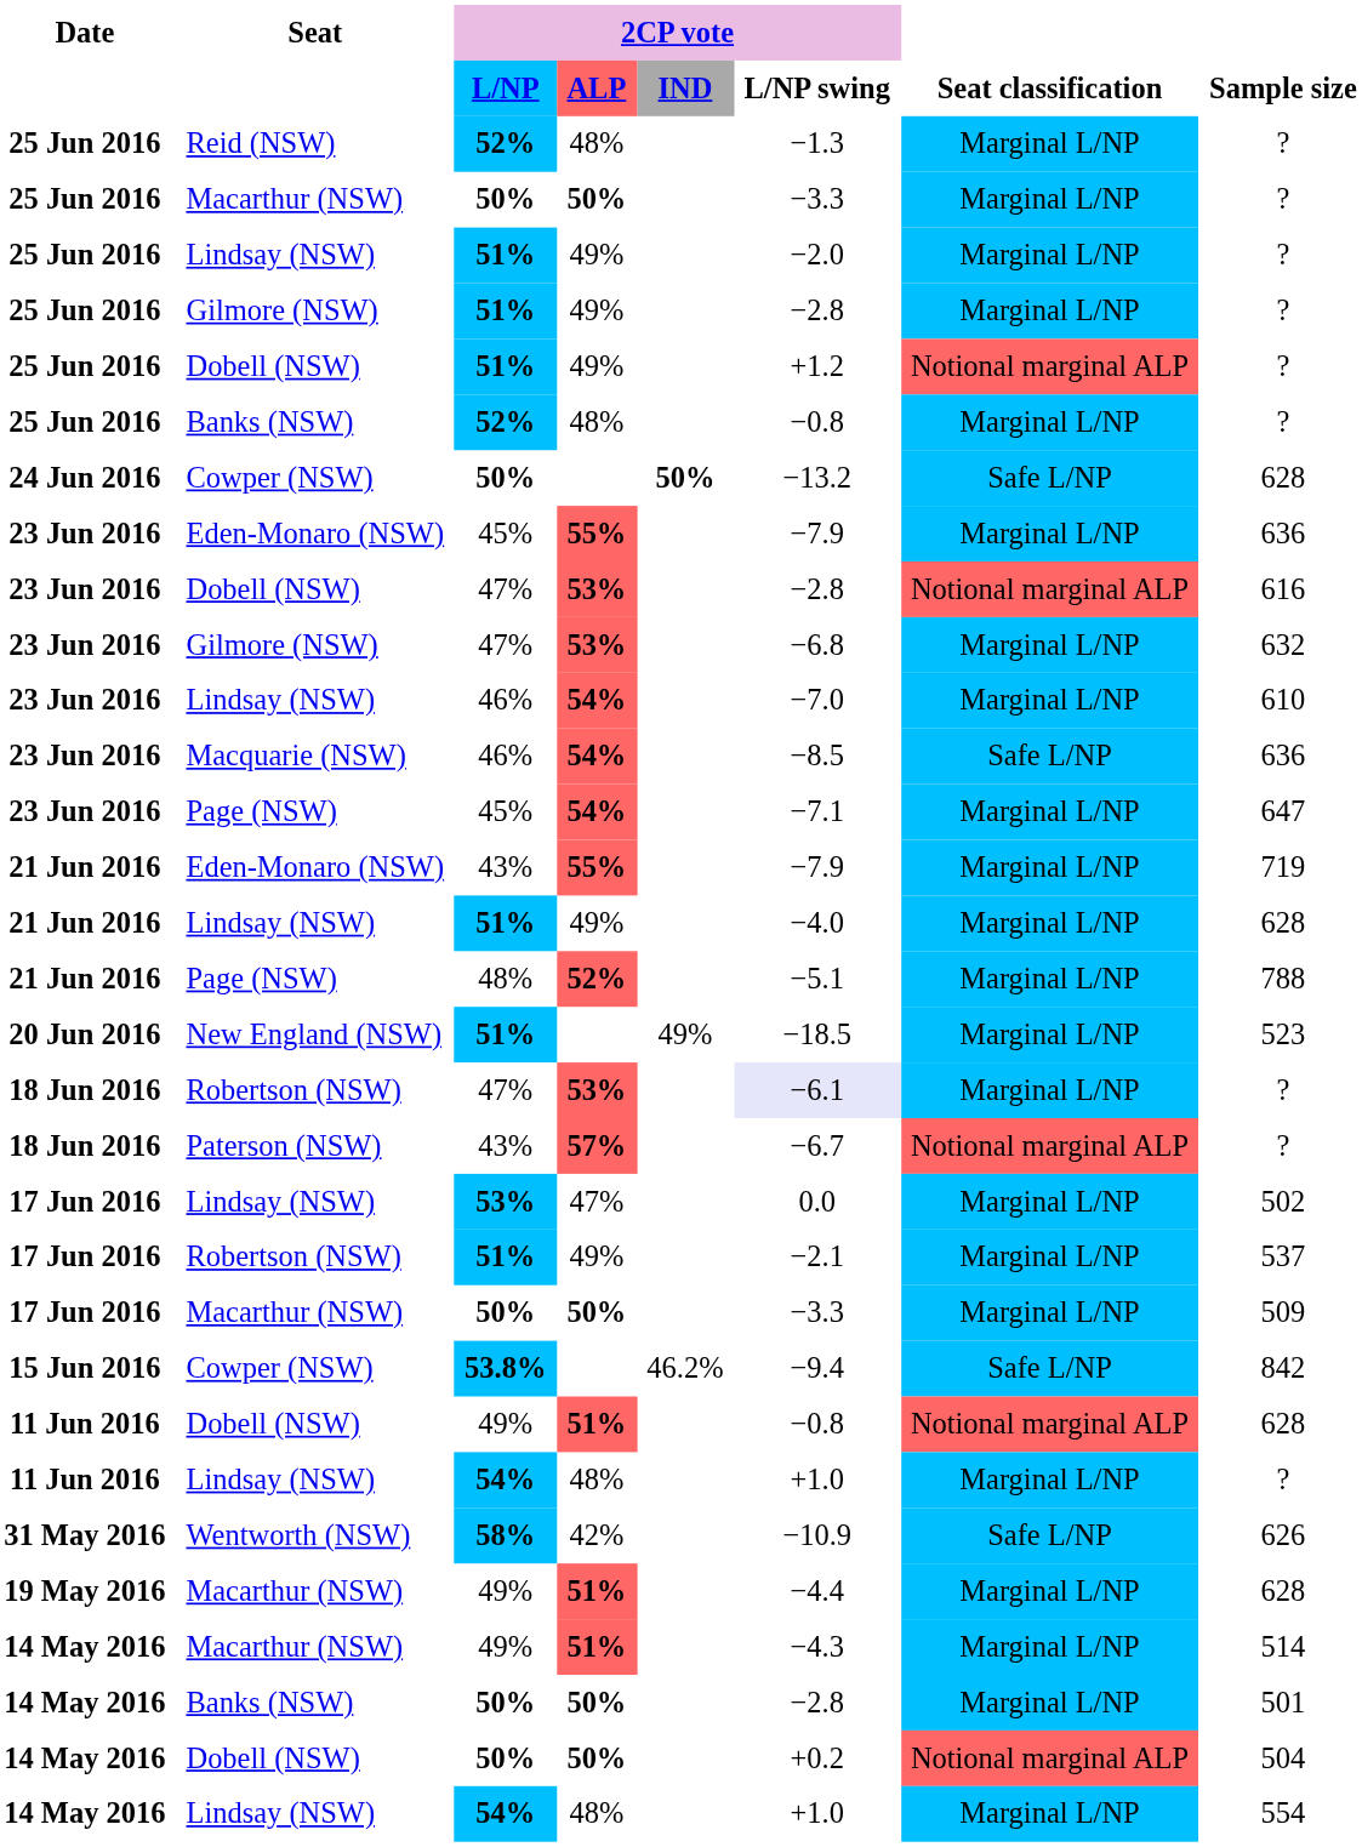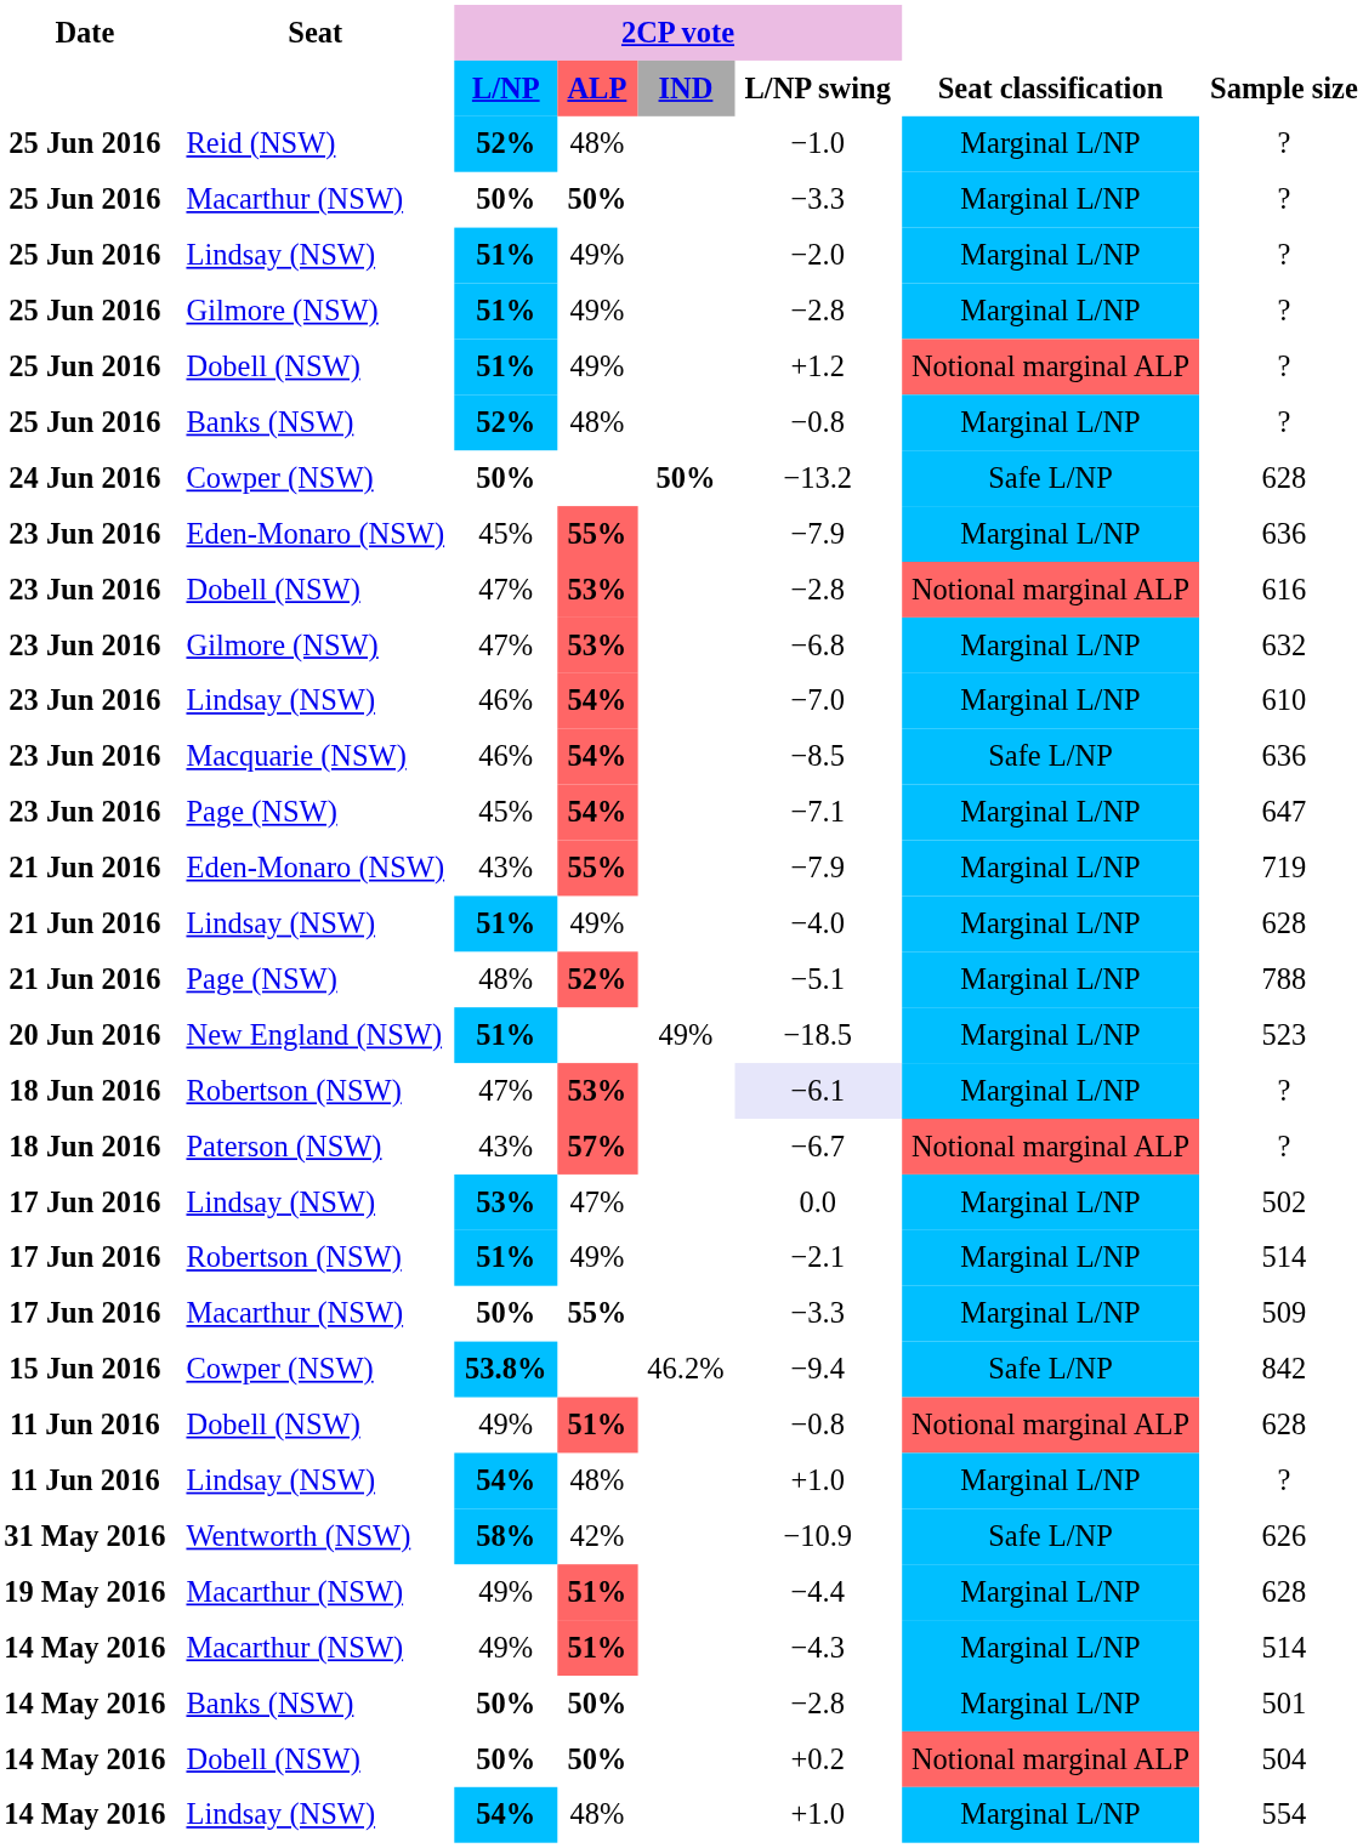Reid (NSW) | 2CP vote / L/NP swing: −1.3 -> −1.0
17 Jun 2016 / Robertson (NSW) | Sample size: 537 -> 514
17 Jun 2016 / Macarthur (NSW) | 2CP vote / ALP: 50% -> 55%
